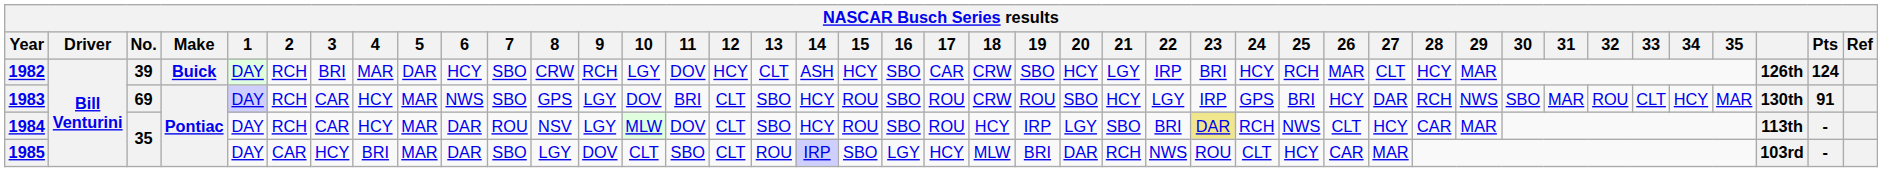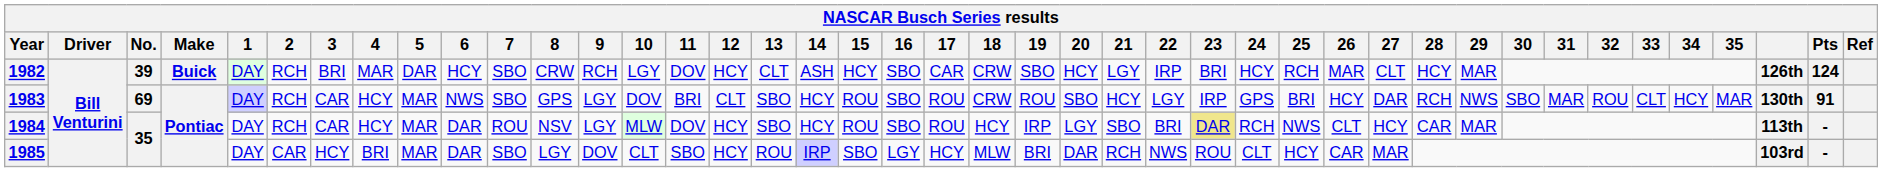1984 | 12: CLT -> HCY
1985 | 12: CLT -> HCY
